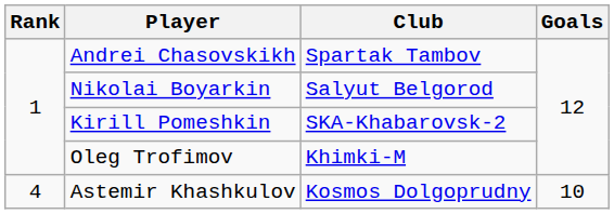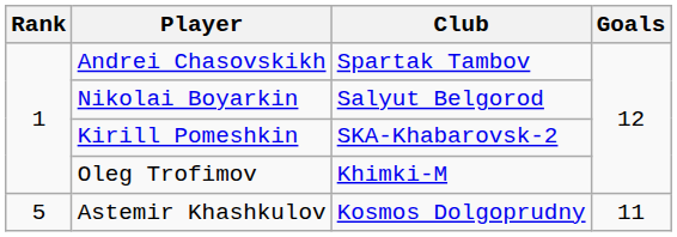Astemir Khashkulov | Rank: 4 -> 5
Astemir Khashkulov | Goals: 10 -> 11
